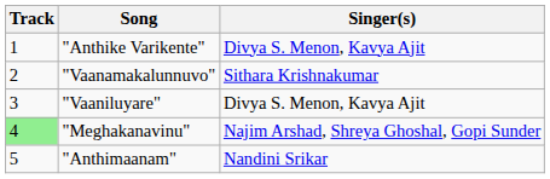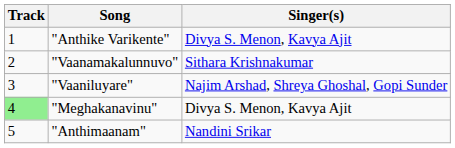"Vaaniluyare" | Singer(s): Divya S. Menon, Kavya Ajit -> Najim Arshad, Shreya Ghoshal, Gopi Sunder
"Meghakanavinu" | Singer(s): Najim Arshad, Shreya Ghoshal, Gopi Sunder -> Divya S. Menon, Kavya Ajit
